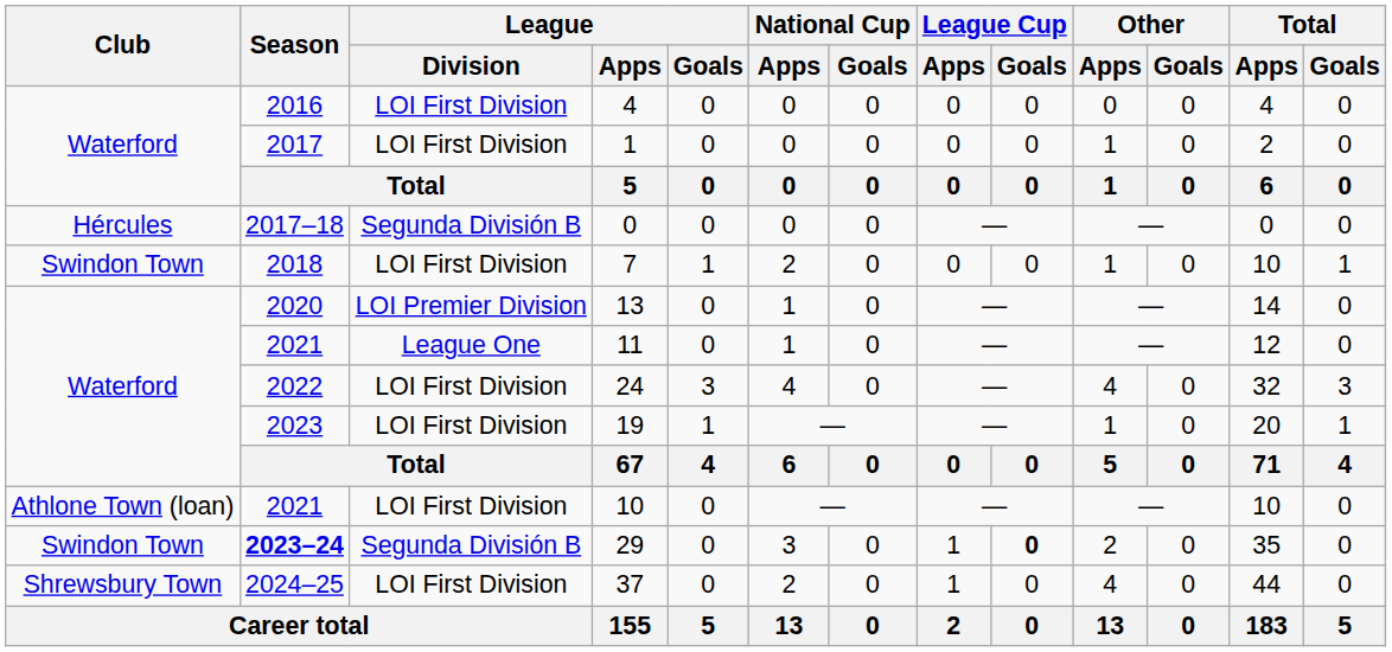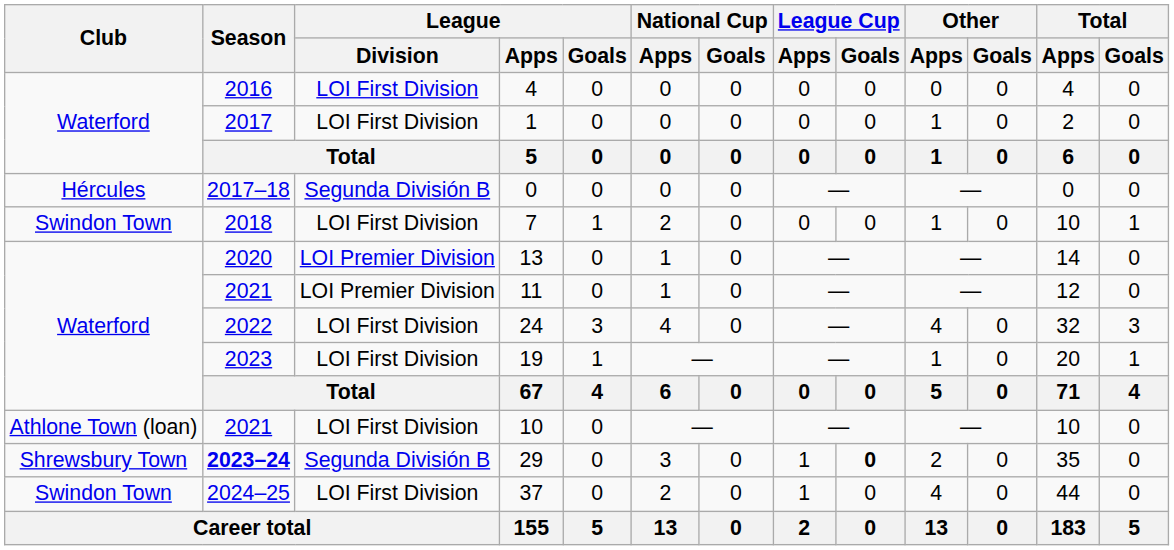11 | League / Division: League One -> LOI Premier Division
29 | Club: Swindon Town -> Shrewsbury Town
37 | Club: Shrewsbury Town -> Swindon Town
